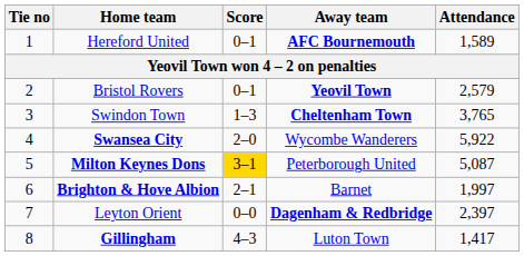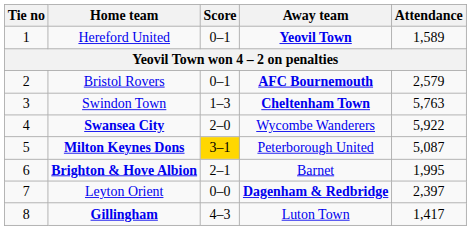Hereford United | Away team: AFC Bournemouth -> Yeovil Town
Bristol Rovers | Away team: Yeovil Town -> AFC Bournemouth
Swindon Town | Attendance: 3,765 -> 5,763
Brighton & Hove Albion | Attendance: 1,997 -> 1,995
